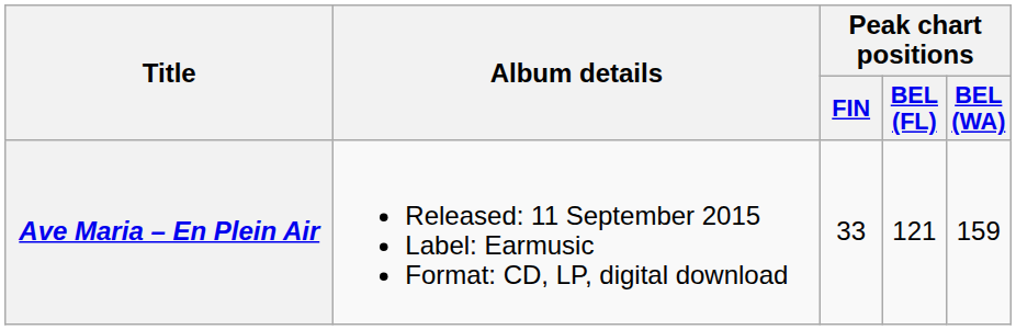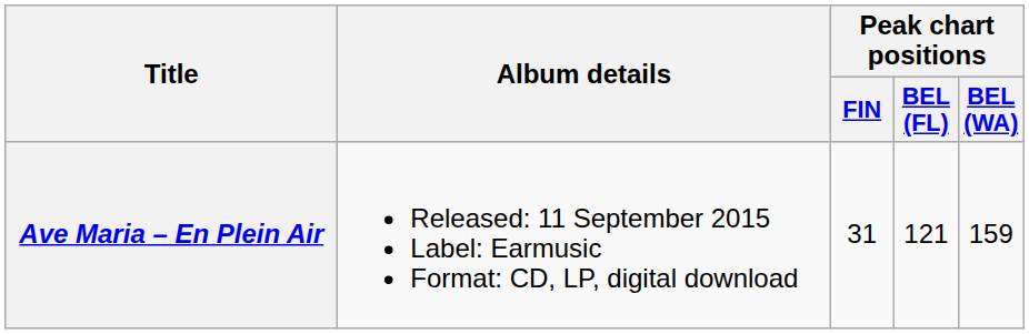Ave Maria – En Plein Air | Peak chart positions / FIN: 33 -> 31
